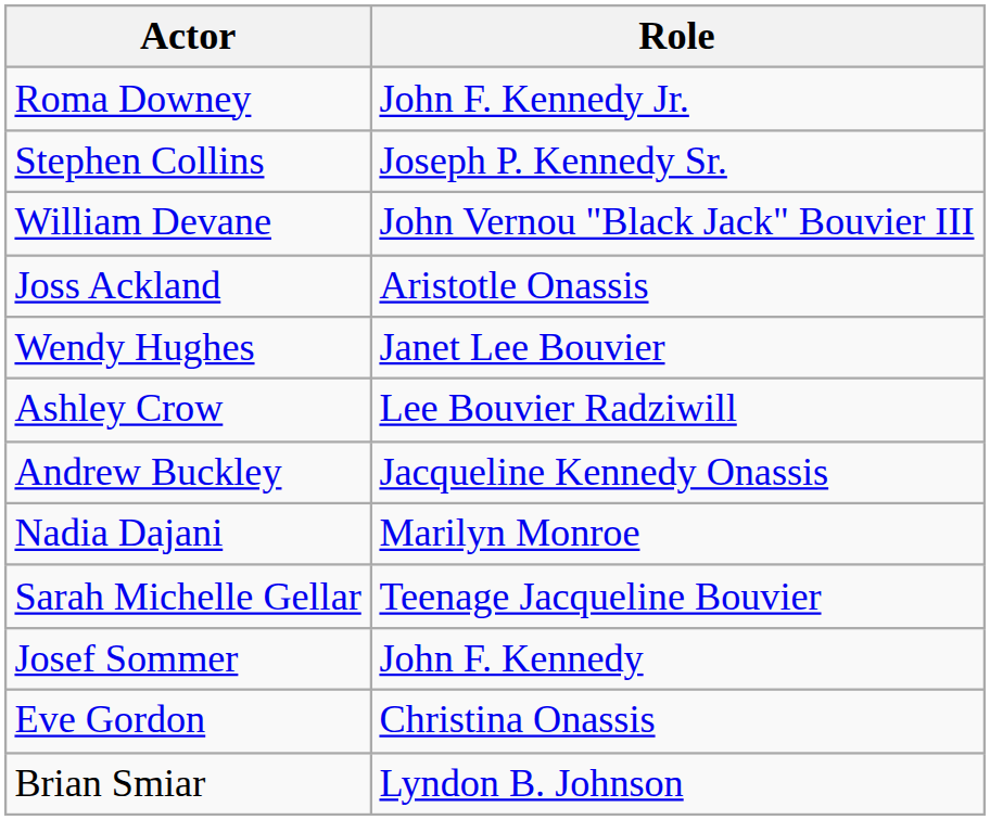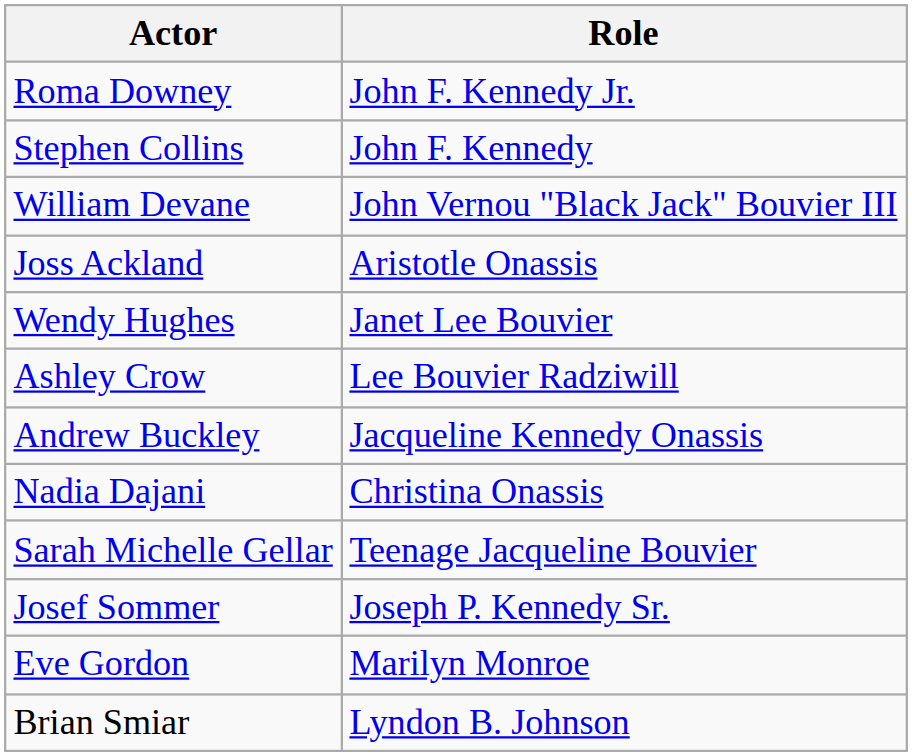Stephen Collins | Role: Joseph P. Kennedy Sr. -> John F. Kennedy
Nadia Dajani | Role: Marilyn Monroe -> Christina Onassis
Josef Sommer | Role: John F. Kennedy -> Joseph P. Kennedy Sr.
Eve Gordon | Role: Christina Onassis -> Marilyn Monroe
